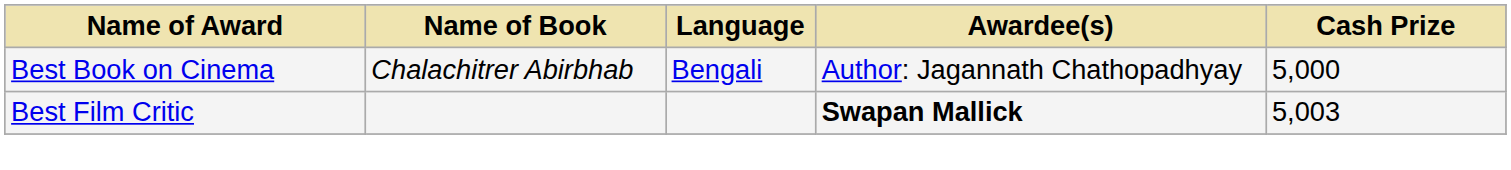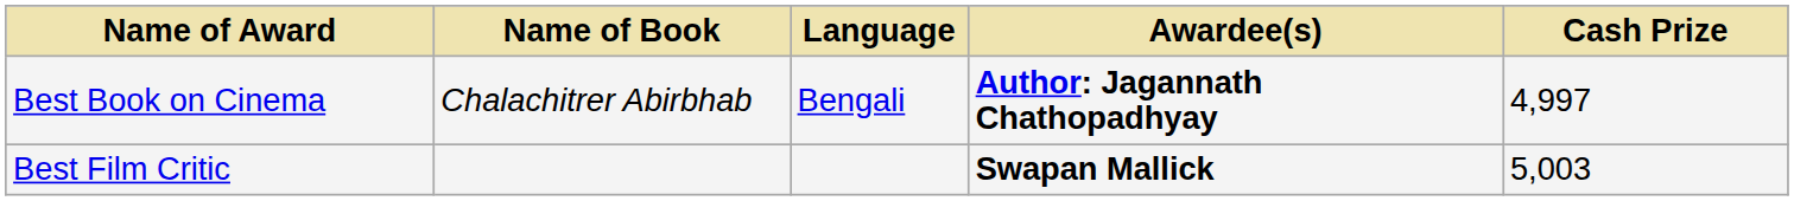Best Book on Cinema | Awardee(s): normal -> bold
Best Book on Cinema | Cash Prize: 5,000 -> 4,997
